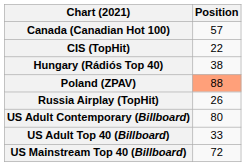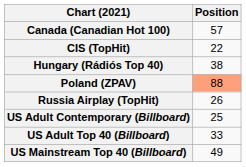US Adult Contemporary (Billboard) | Position: 80 -> 25
US Mainstream Top 40 (Billboard) | Position: 72 -> 49
